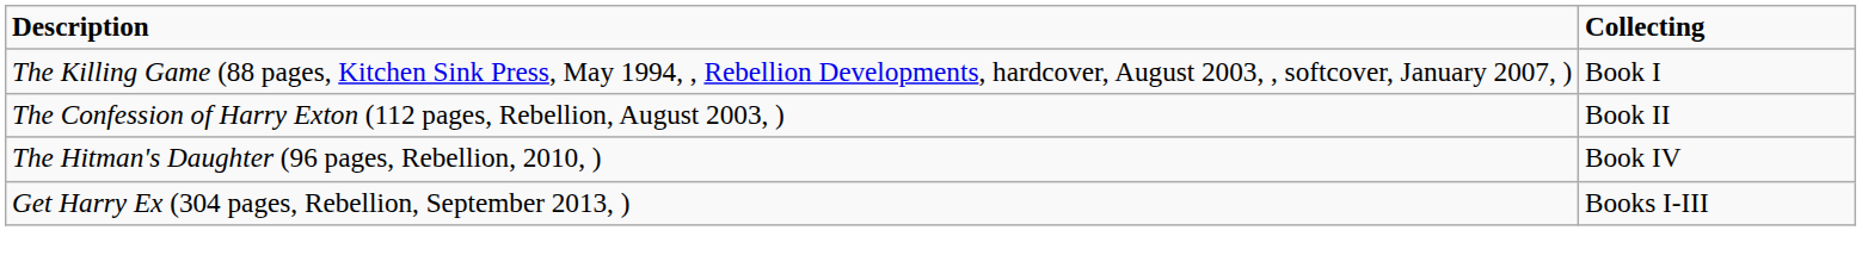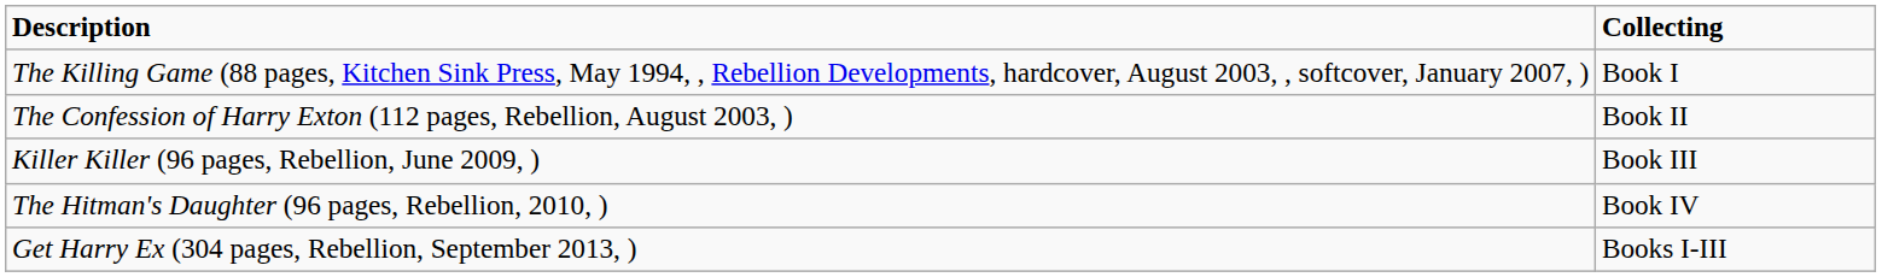+ row: Killer Killer (96 pages, Rebellion, June 2009, ) | Book III
